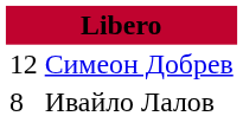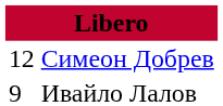Ивайло Лалов | column 1: 8 -> 9
